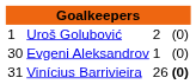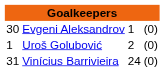rows swapped: Uroš Golubović <-> Evgeni Aleksandrov
Vinícius Barrivieira | column 3: 26 -> 24
Vinícius Barrivieira | column 4: bold -> normal
